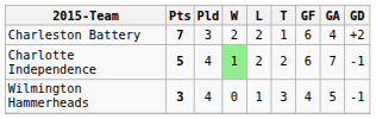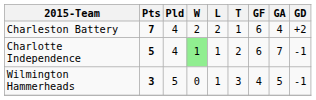Charleston Battery | Pld: 3 -> 4
Charlotte Independence | L: 2 -> 1
Wilmington Hammerheads | Pld: 4 -> 5
